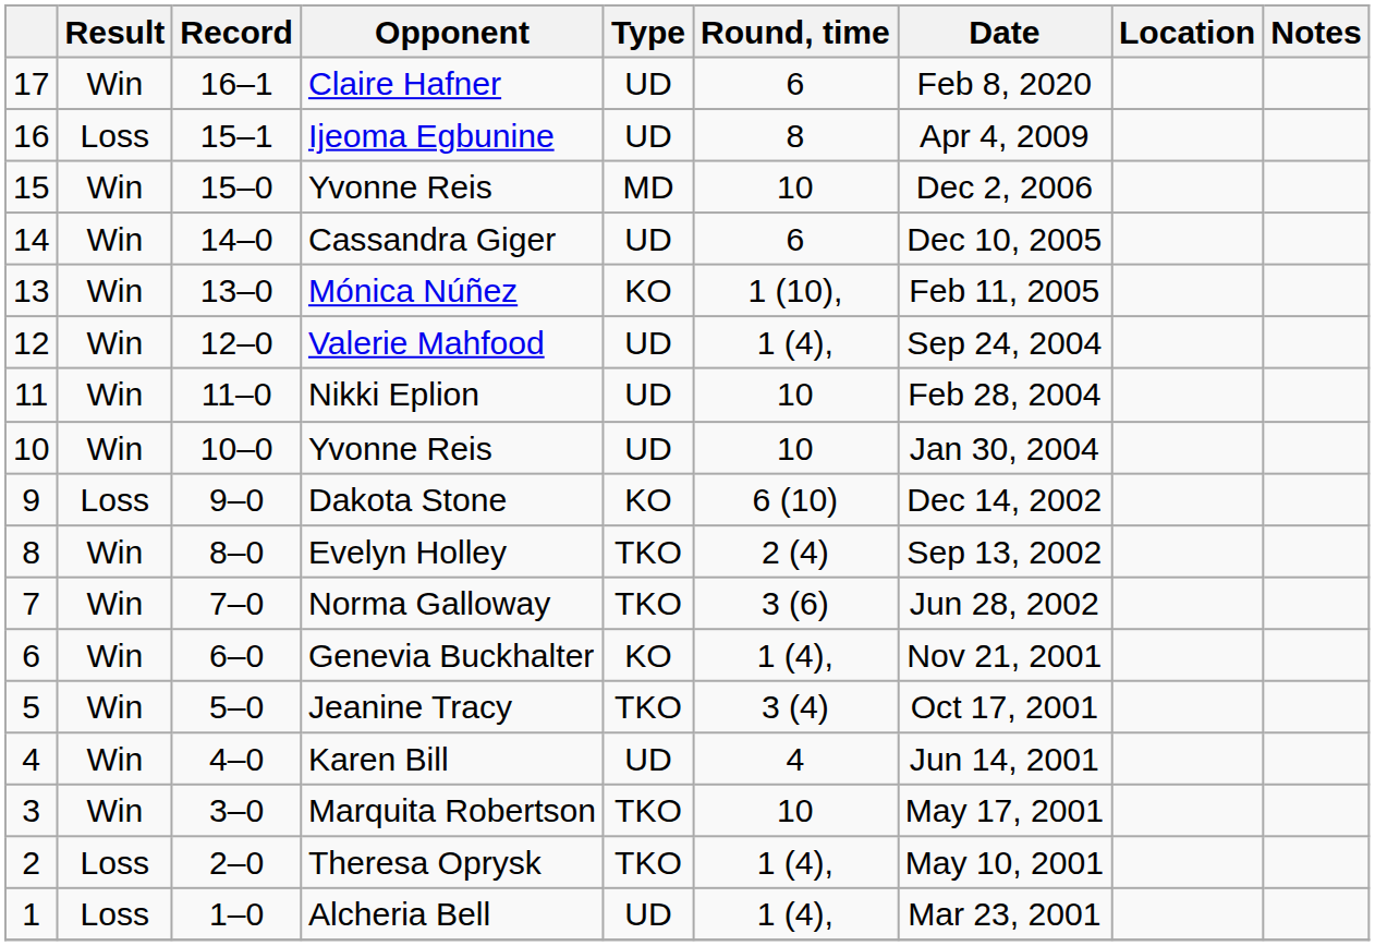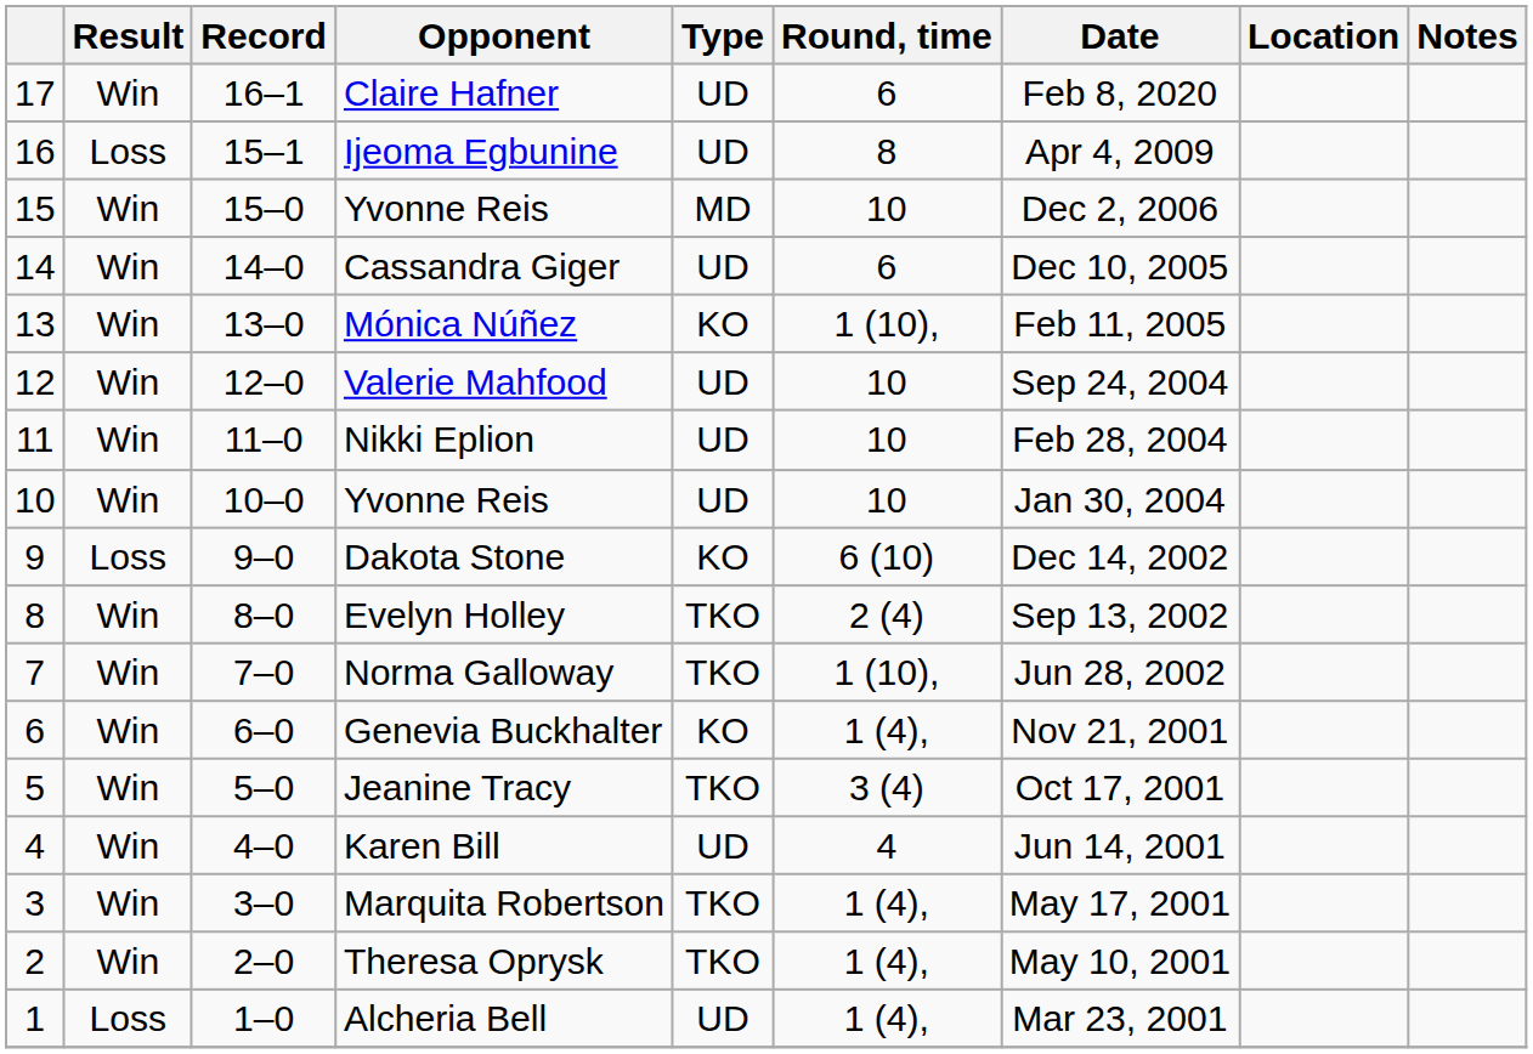Valerie Mahfood | Round, time: 1 (4), -> 10
Norma Galloway | Round, time: 3 (6) -> 1 (10),
Marquita Robertson | Round, time: 10 -> 1 (4),
Theresa Oprysk | Result: Loss -> Win
